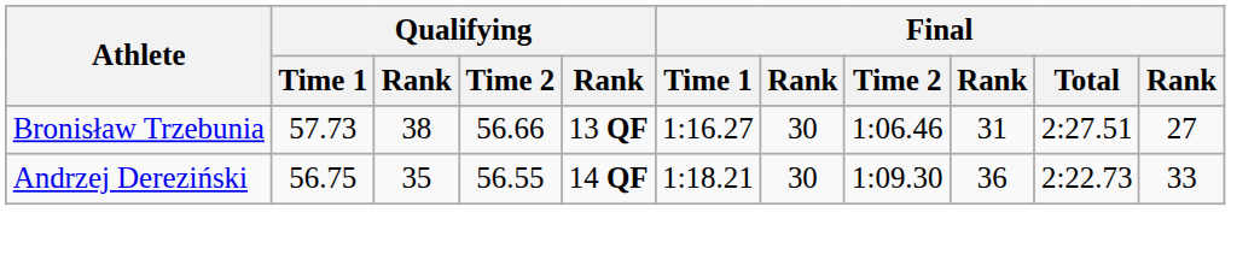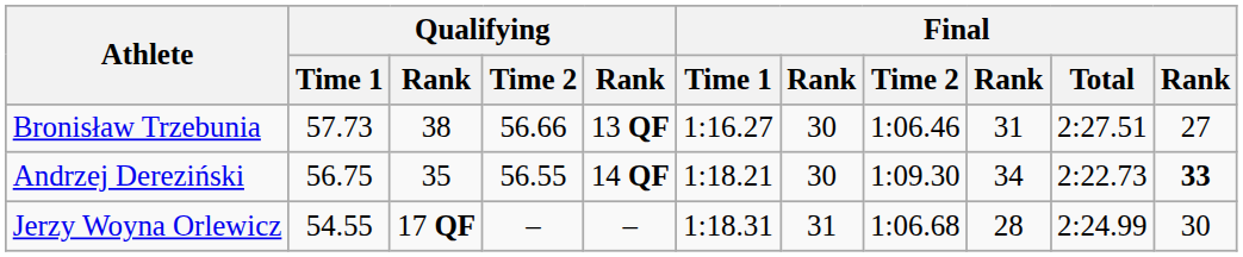Andrzej Dereziński | column 9: 36 -> 34
Andrzej Dereziński | column 11: normal -> bold
+ row: Jerzy Woyna Orlewicz | 54.55 | 17 QF | – | – | 1:18.31 | 31 | 1:06.68 | 28 | 2:24.99 | 30
